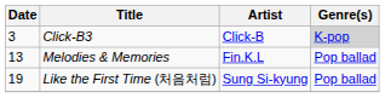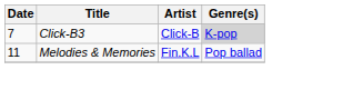Click-B3 | Date: 3 -> 7
Melodies & Memories | Date: 13 -> 11
- row: 19 | Like the First Time (처음처럼) | Sung Si-kyung | Pop ballad
